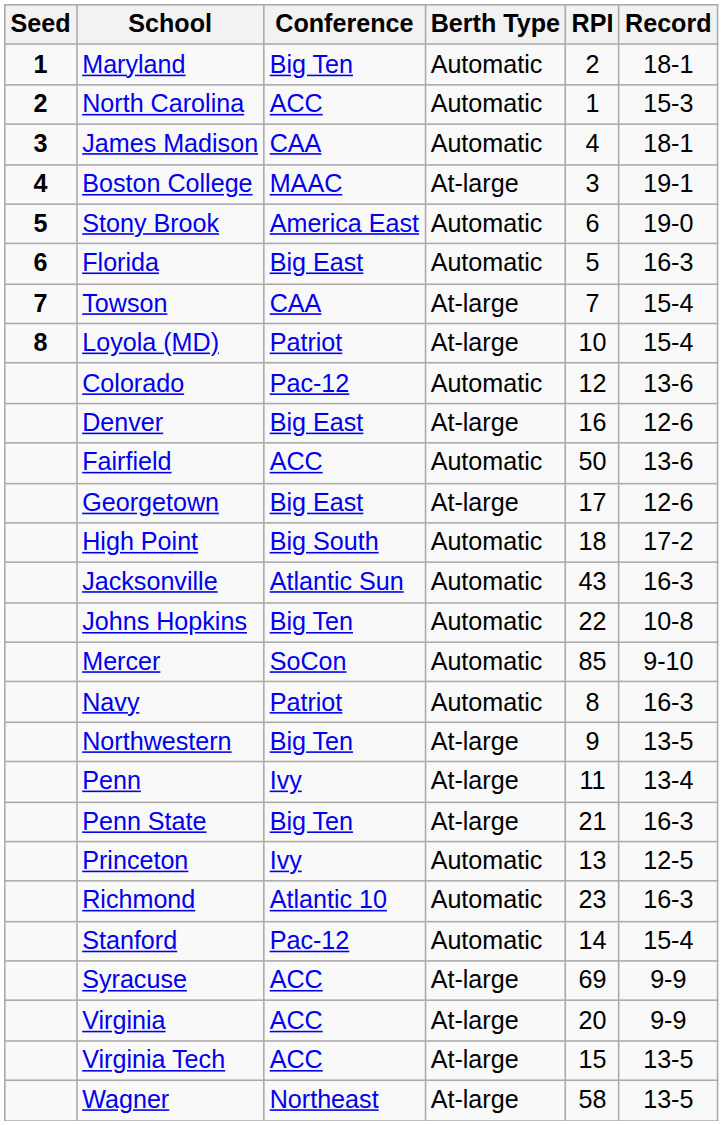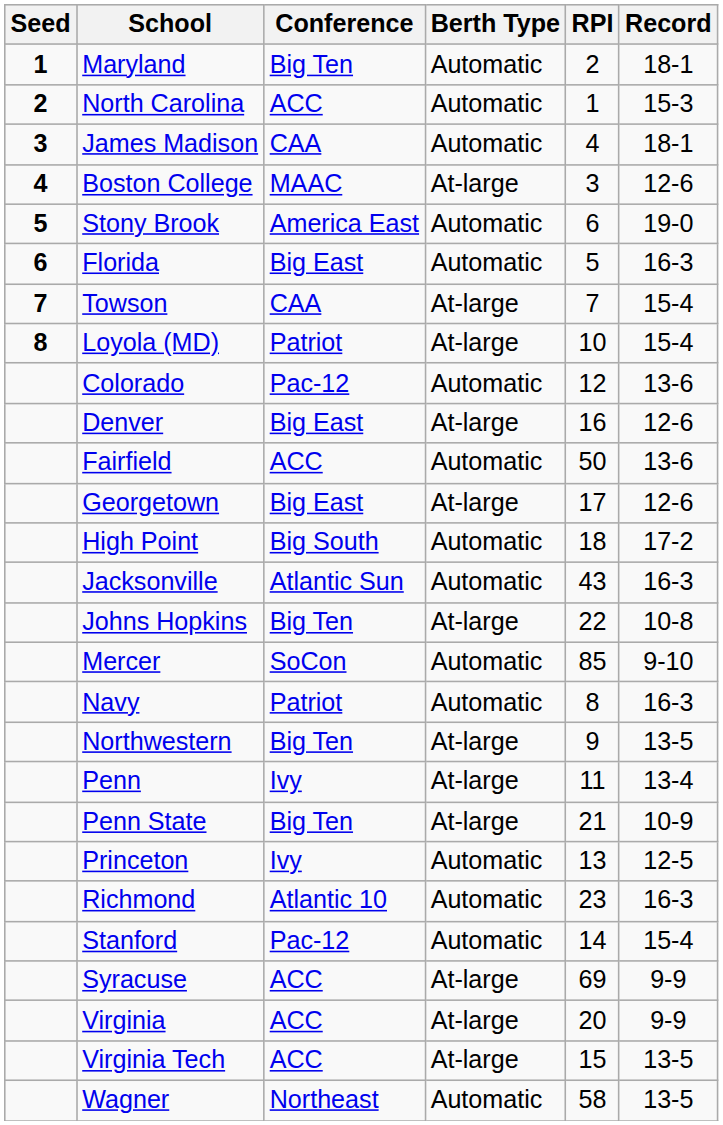Boston College | Record: 19-1 -> 12-6
Johns Hopkins | Berth Type: Automatic -> At-large
Penn State | Record: 16-3 -> 10-9
Wagner | Berth Type: At-large -> Automatic
